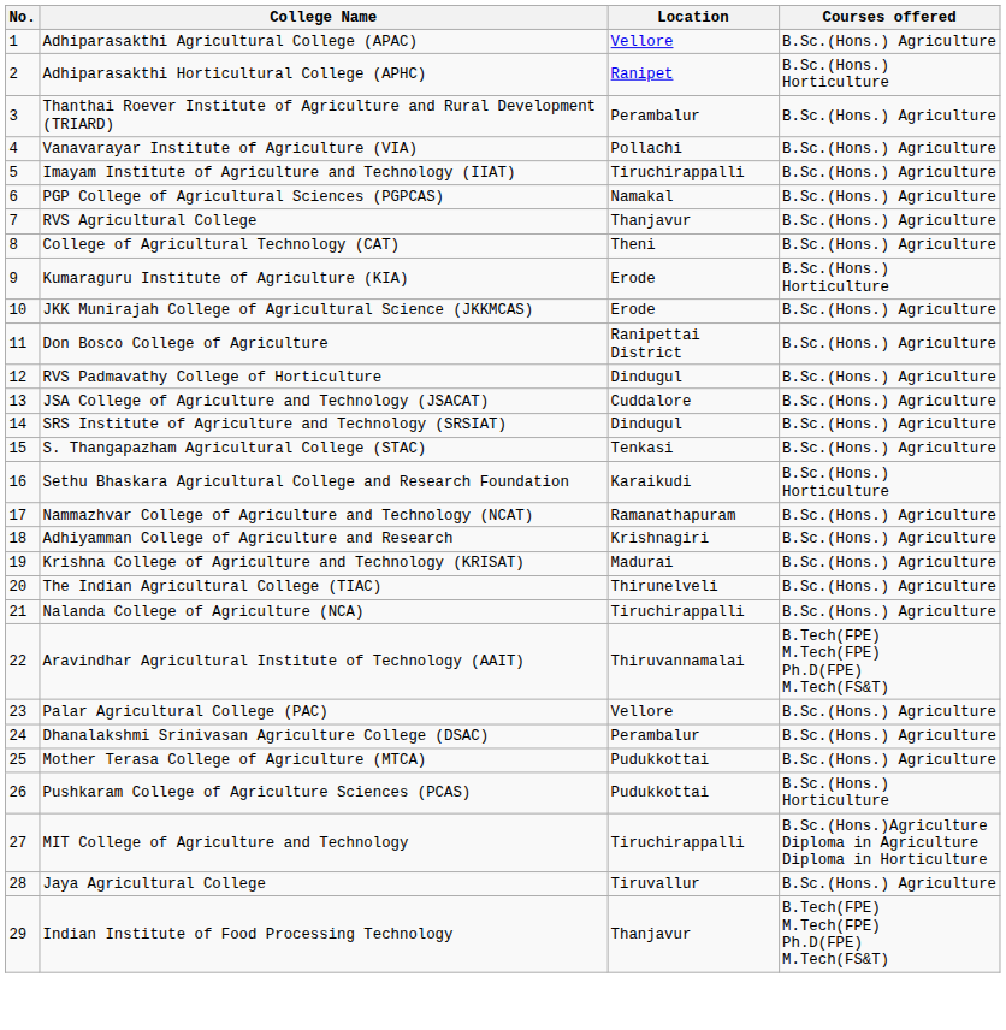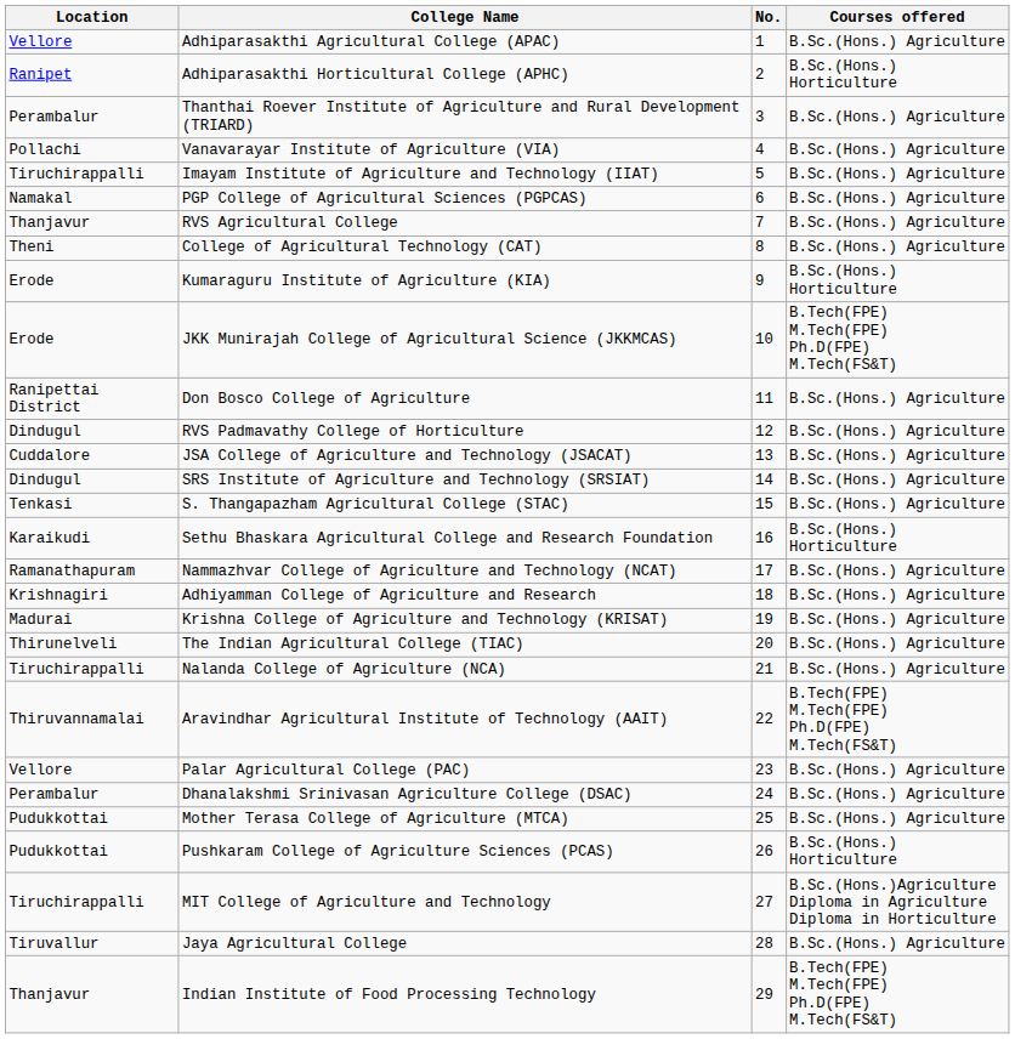columns swapped: No. <-> Location
JKK Munirajah College of Agricultural Science (JKKMCAS) | Courses offered: B.Sc.(Hons.) Agriculture -> B.Tech(FPE) M.Tech(FPE) Ph.D(FPE) M.Tech(FS&T)
